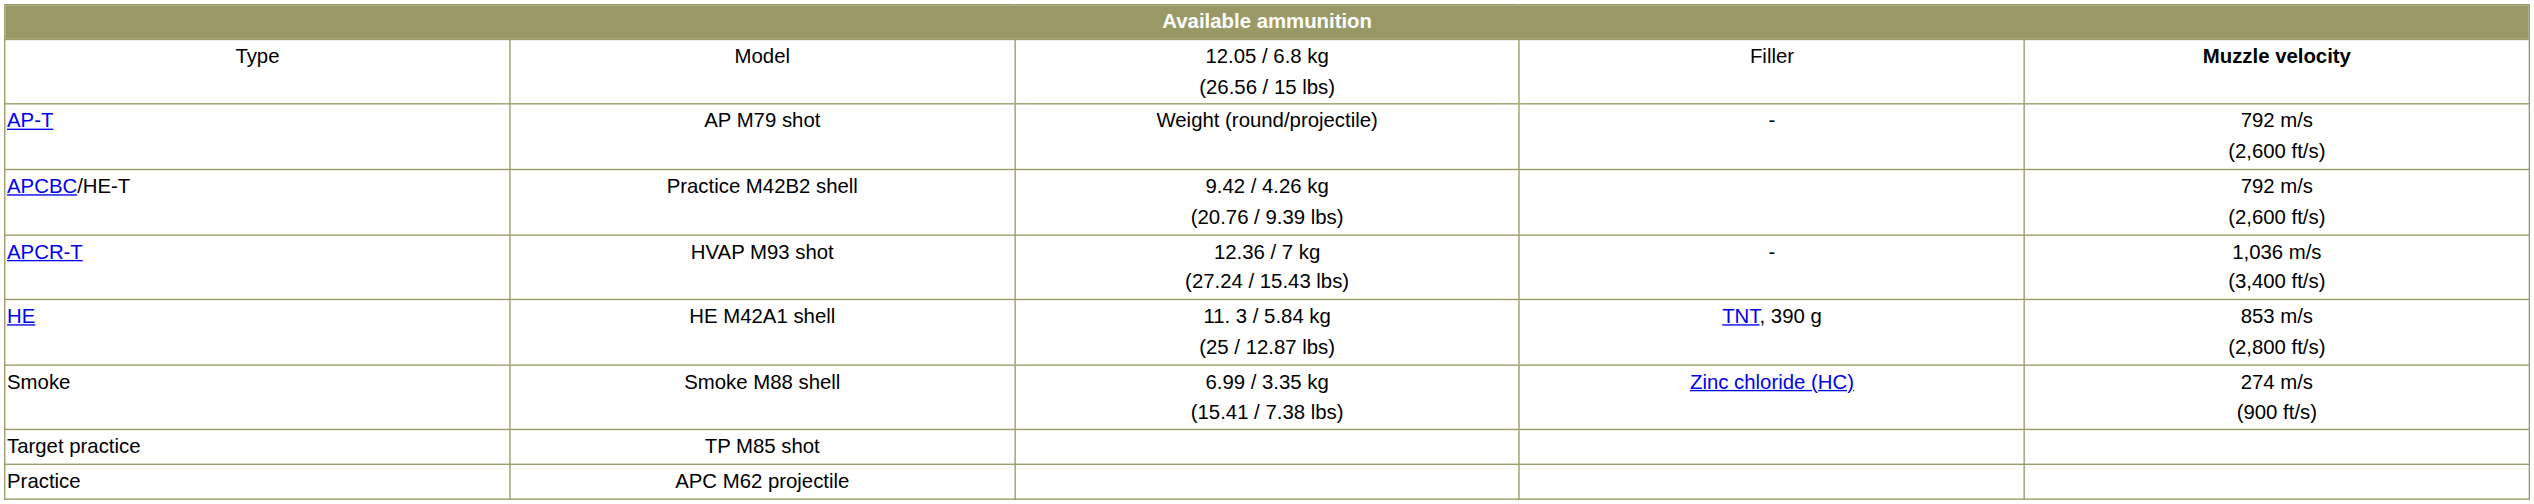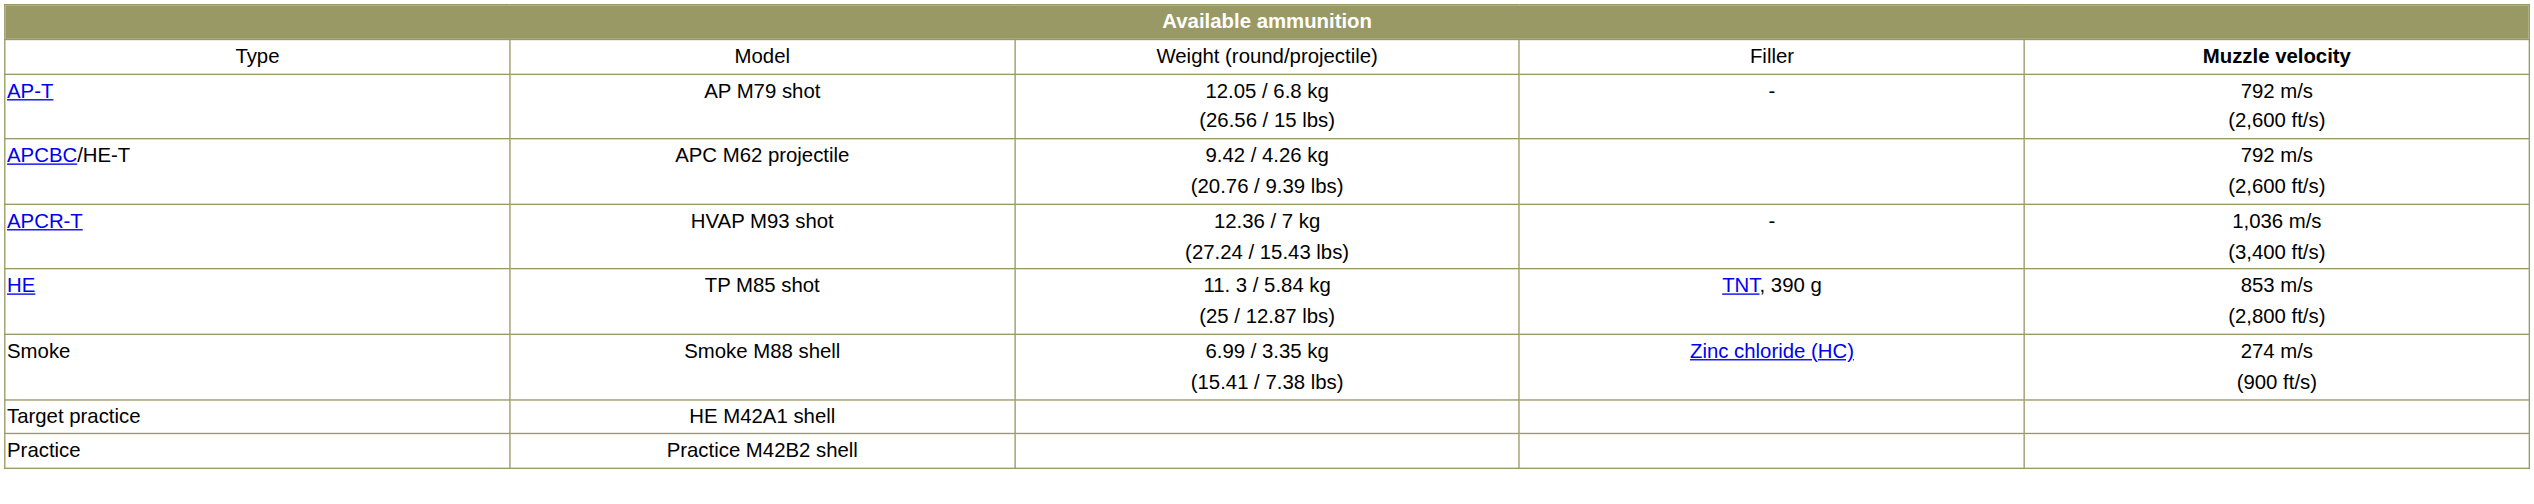Type | column 3: 12.05 / 6.8 kg (26.56 / 15 lbs) -> Weight (round/projectile)
AP-T | column 3: Weight (round/projectile) -> 12.05 / 6.8 kg (26.56 / 15 lbs)
APCBC/HE-T | column 2: Practice M42B2 shell -> APC M62 projectile
HE | column 2: HE M42A1 shell -> TP M85 shot
Target practice | column 2: TP M85 shot -> HE M42A1 shell
Practice | column 2: APC M62 projectile -> Practice M42B2 shell
